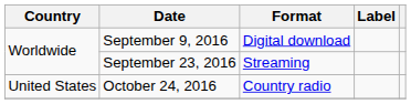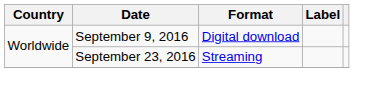- row: United States | October 24, 2016 | Country radio
